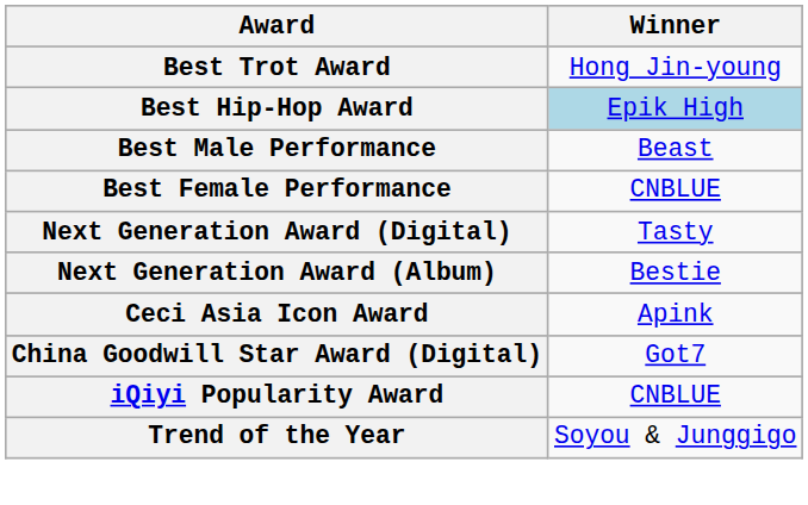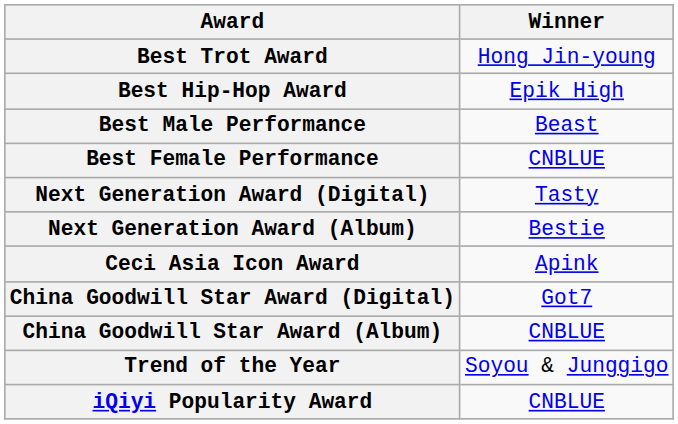Best Hip-Hop Award | Winner: lightblue background -> no background
+ row: China Goodwill Star Award (Album) | CNBLUE
rows swapped: iQiyi Popularity Award <-> Trend of the Year
